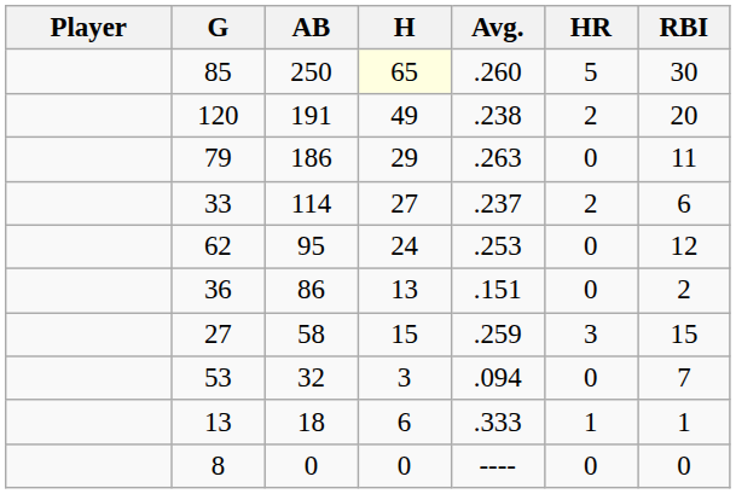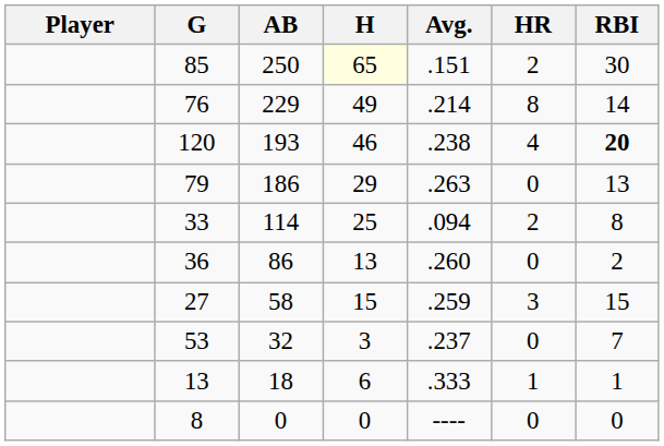85 | Avg.: .260 -> .151
85 | HR: 5 -> 2
+ row: 76 | 229 | 49 | .214 | 8 | 14
120 | AB: 191 -> 193
120 | H: 49 -> 46
120 | HR: 2 -> 4
120 | RBI: normal -> bold
79 | RBI: 11 -> 13
33 | H: 27 -> 25
33 | Avg.: .237 -> .094
33 | RBI: 6 -> 8
- row: 62 | 95 | 24 | .253 | 0 | 12
36 | Avg.: .151 -> .260
53 | Avg.: .094 -> .237
